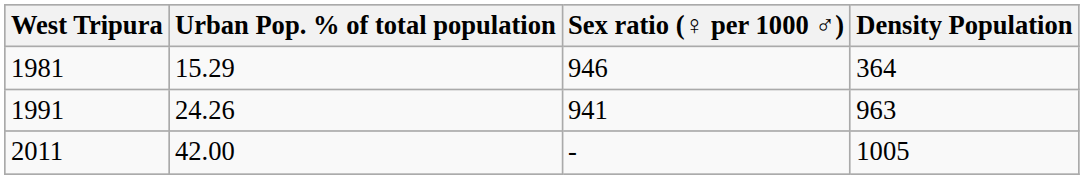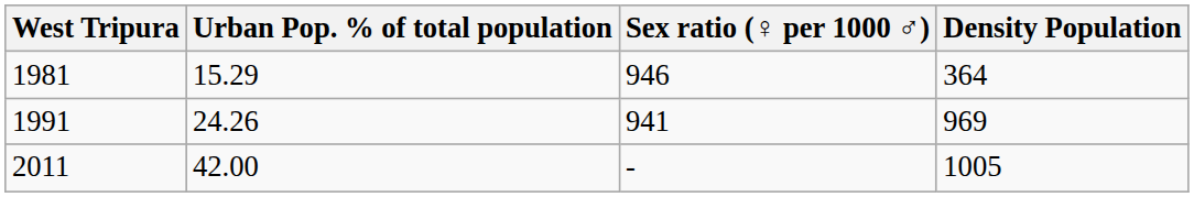1991 | Density Population: 963 -> 969
